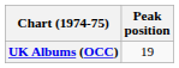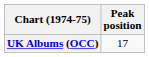UK Albums (OCC) | Peak position: 19 -> 17
